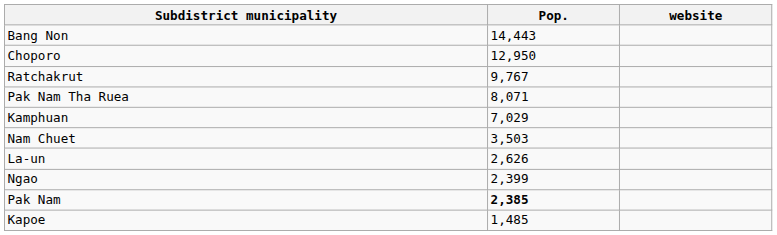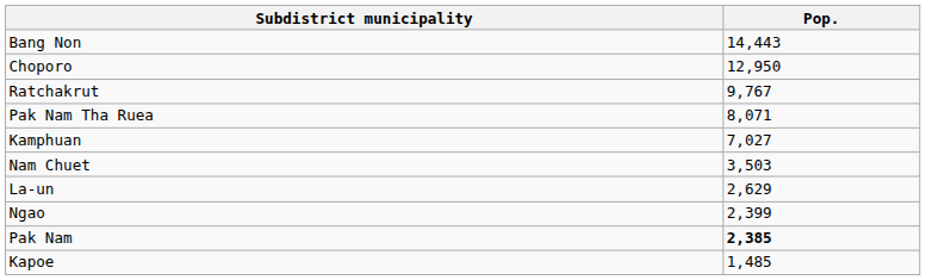- column: website
Kamphuan | Pop.: 7,029 -> 7,027
La-un | Pop.: 2,626 -> 2,629
